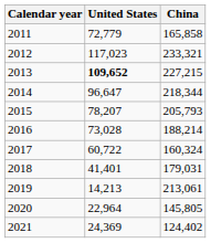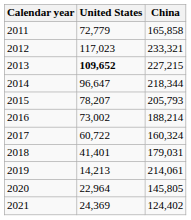2016 | United States: 73,028 -> 73,002
2019 | China: 213,061 -> 214,061
